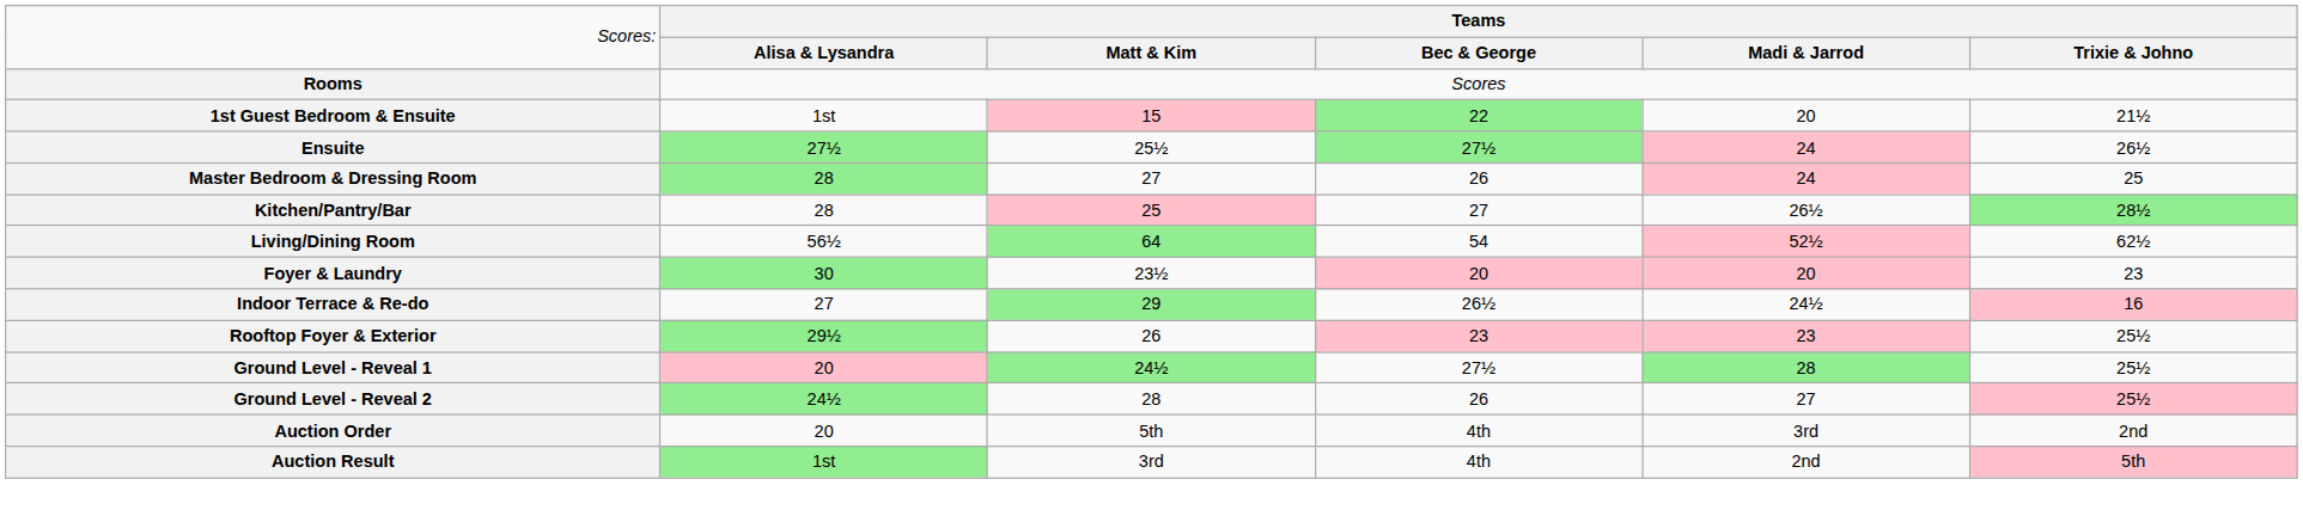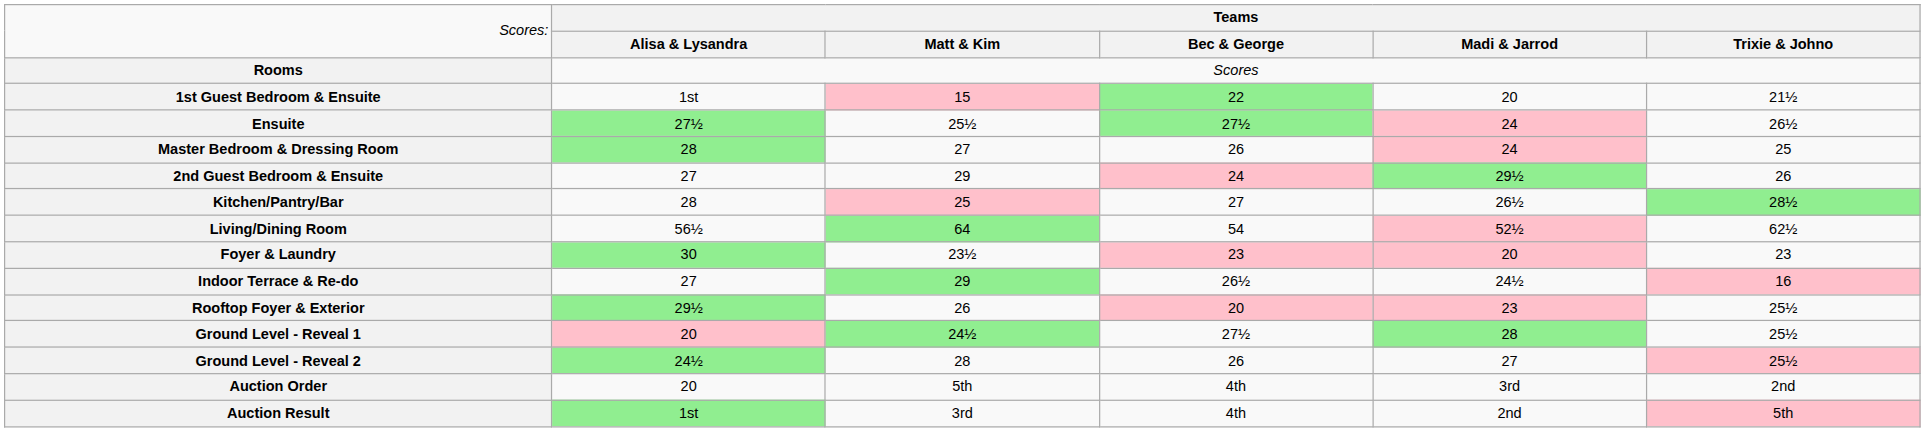+ row: 2nd Guest Bedroom & Ensuite | 27 | 29 | 24 | 29½ | 26
Foyer & Laundry | column 4: 20 -> 23
Rooftop Foyer & Exterior | column 4: 23 -> 20
